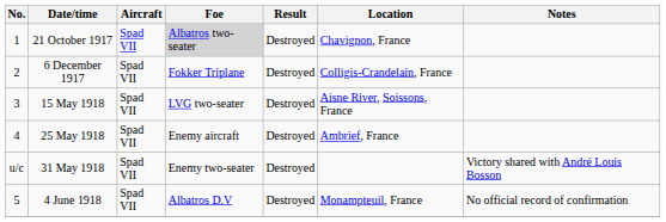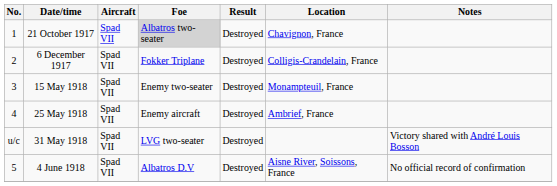15 May 1918 | Foe: LVG two-seater -> Enemy two-seater
15 May 1918 | Location: Aisne River, Soissons, France -> Monampteuil, France
31 May 1918 | Foe: Enemy two-seater -> LVG two-seater
4 June 1918 | Location: Monampteuil, France -> Aisne River, Soissons, France
